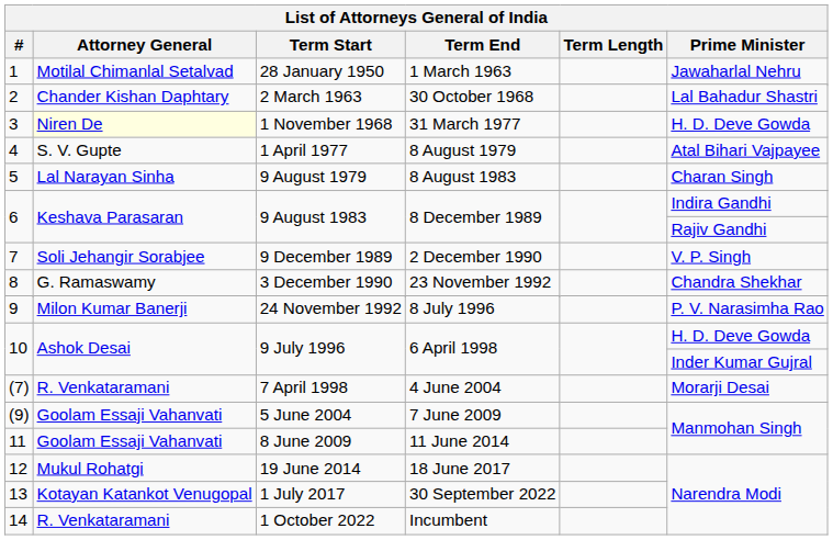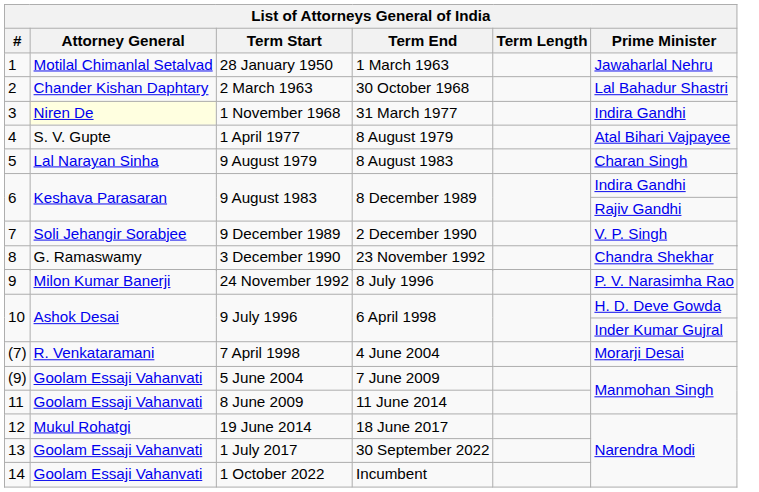3 | Prime Minister: H. D. Deve Gowda -> Indira Gandhi
13 | Attorney General: Kotayan Katankot Venugopal -> Goolam Essaji Vahanvati
14 | Attorney General: R. Venkataramani -> Goolam Essaji Vahanvati
